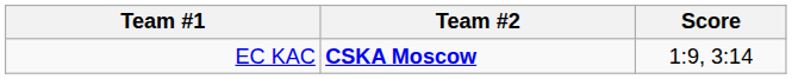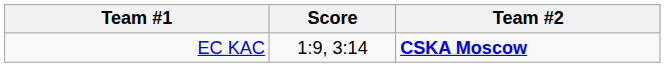columns swapped: Score <-> Team #2
